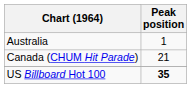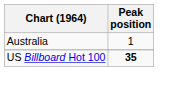- row: Canada (CHUM Hit Parade) | 21
